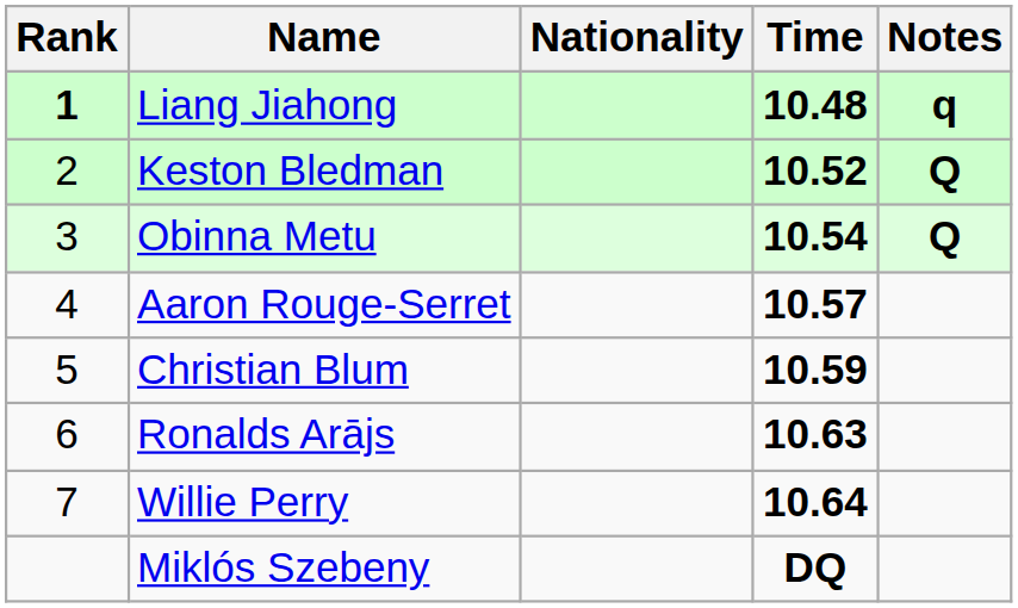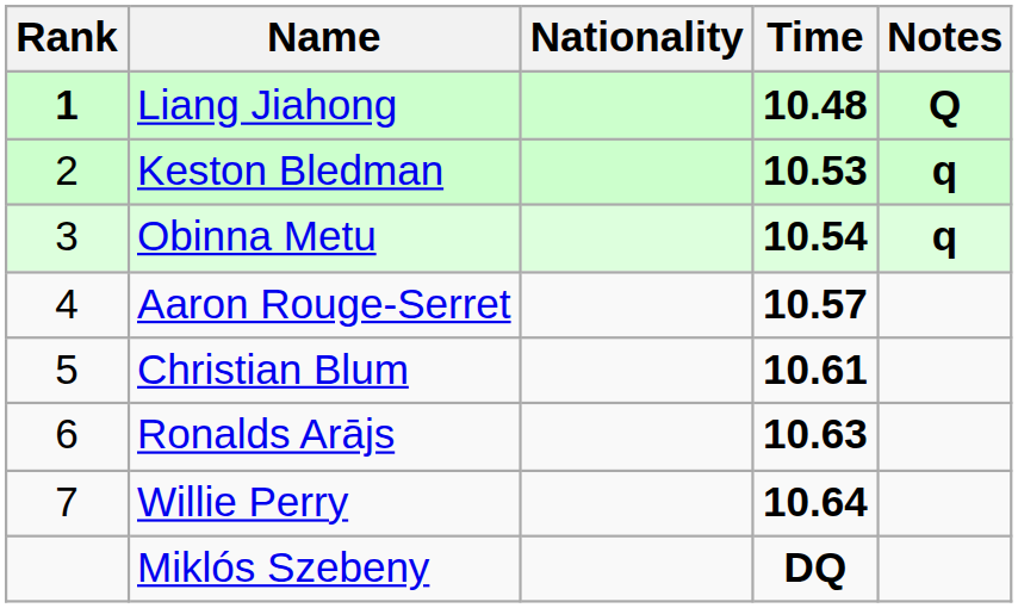Liang Jiahong | Notes: q -> Q
Keston Bledman | Time: 10.52 -> 10.53
Keston Bledman | Notes: Q -> q
Obinna Metu | Notes: Q -> q
Christian Blum | Time: 10.59 -> 10.61
